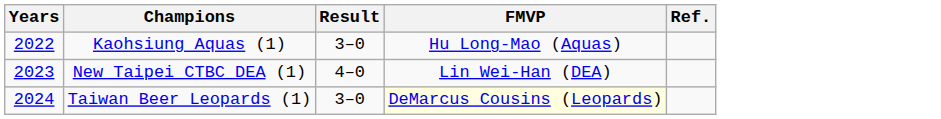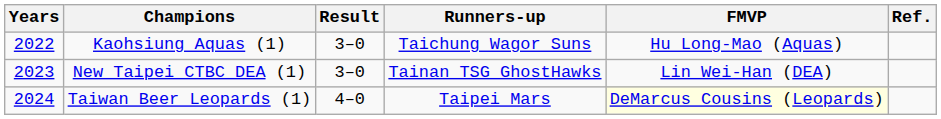+ column: Runners-up | Taichung Wagor Suns | Tainan TSG GhostHawks | Taipei Mars
New Taipei CTBC DEA (1) | Result: 4–0 -> 3–0
Taiwan Beer Leopards (1) | Result: 3–0 -> 4–0
